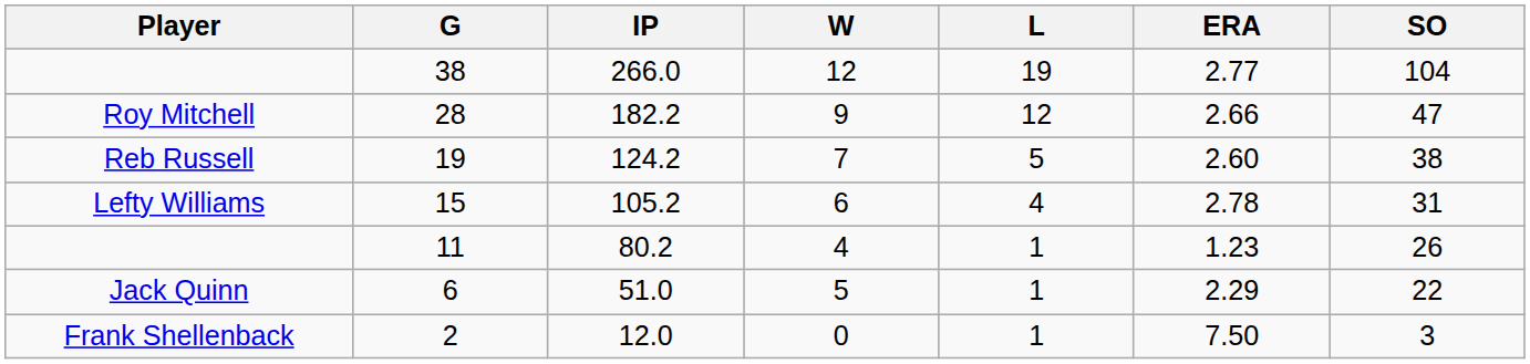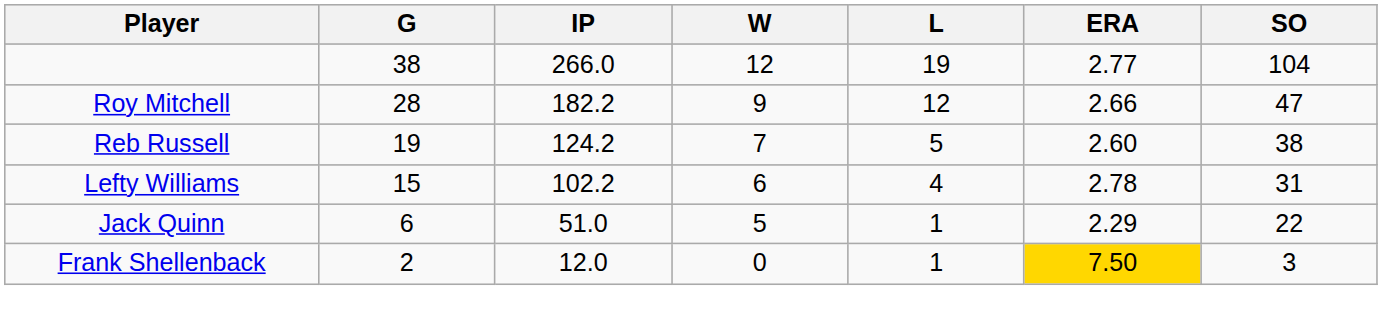15 | IP: 105.2 -> 102.2
- row: 11 | 80.2 | 4 | 1 | 1.23 | 26
2 | ERA: no background -> gold background
